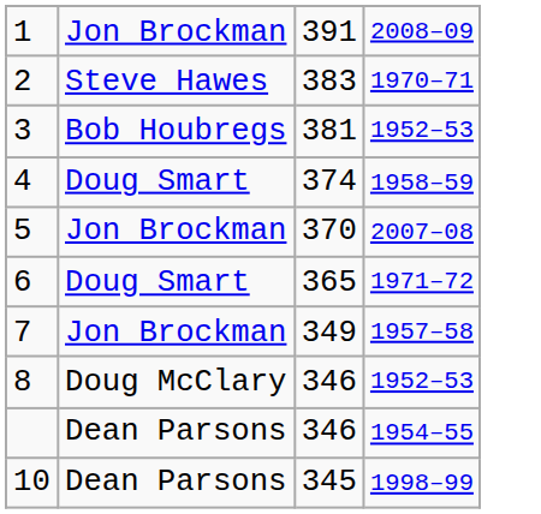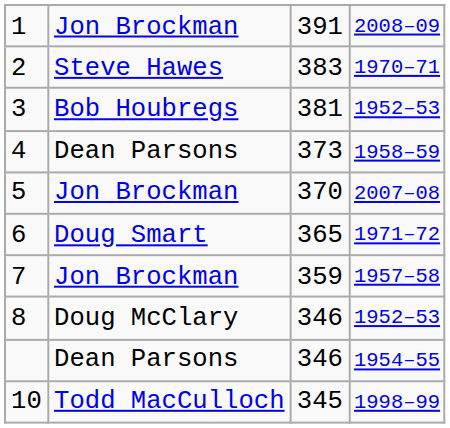4 | column 2: Doug Smart -> Dean Parsons
4 | column 3: 374 -> 373
7 | column 3: 349 -> 359
10 | column 2: Dean Parsons -> Todd MacCulloch
